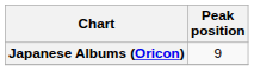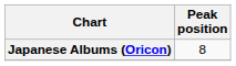Japanese Albums (Oricon) | Peak position: 9 -> 8
